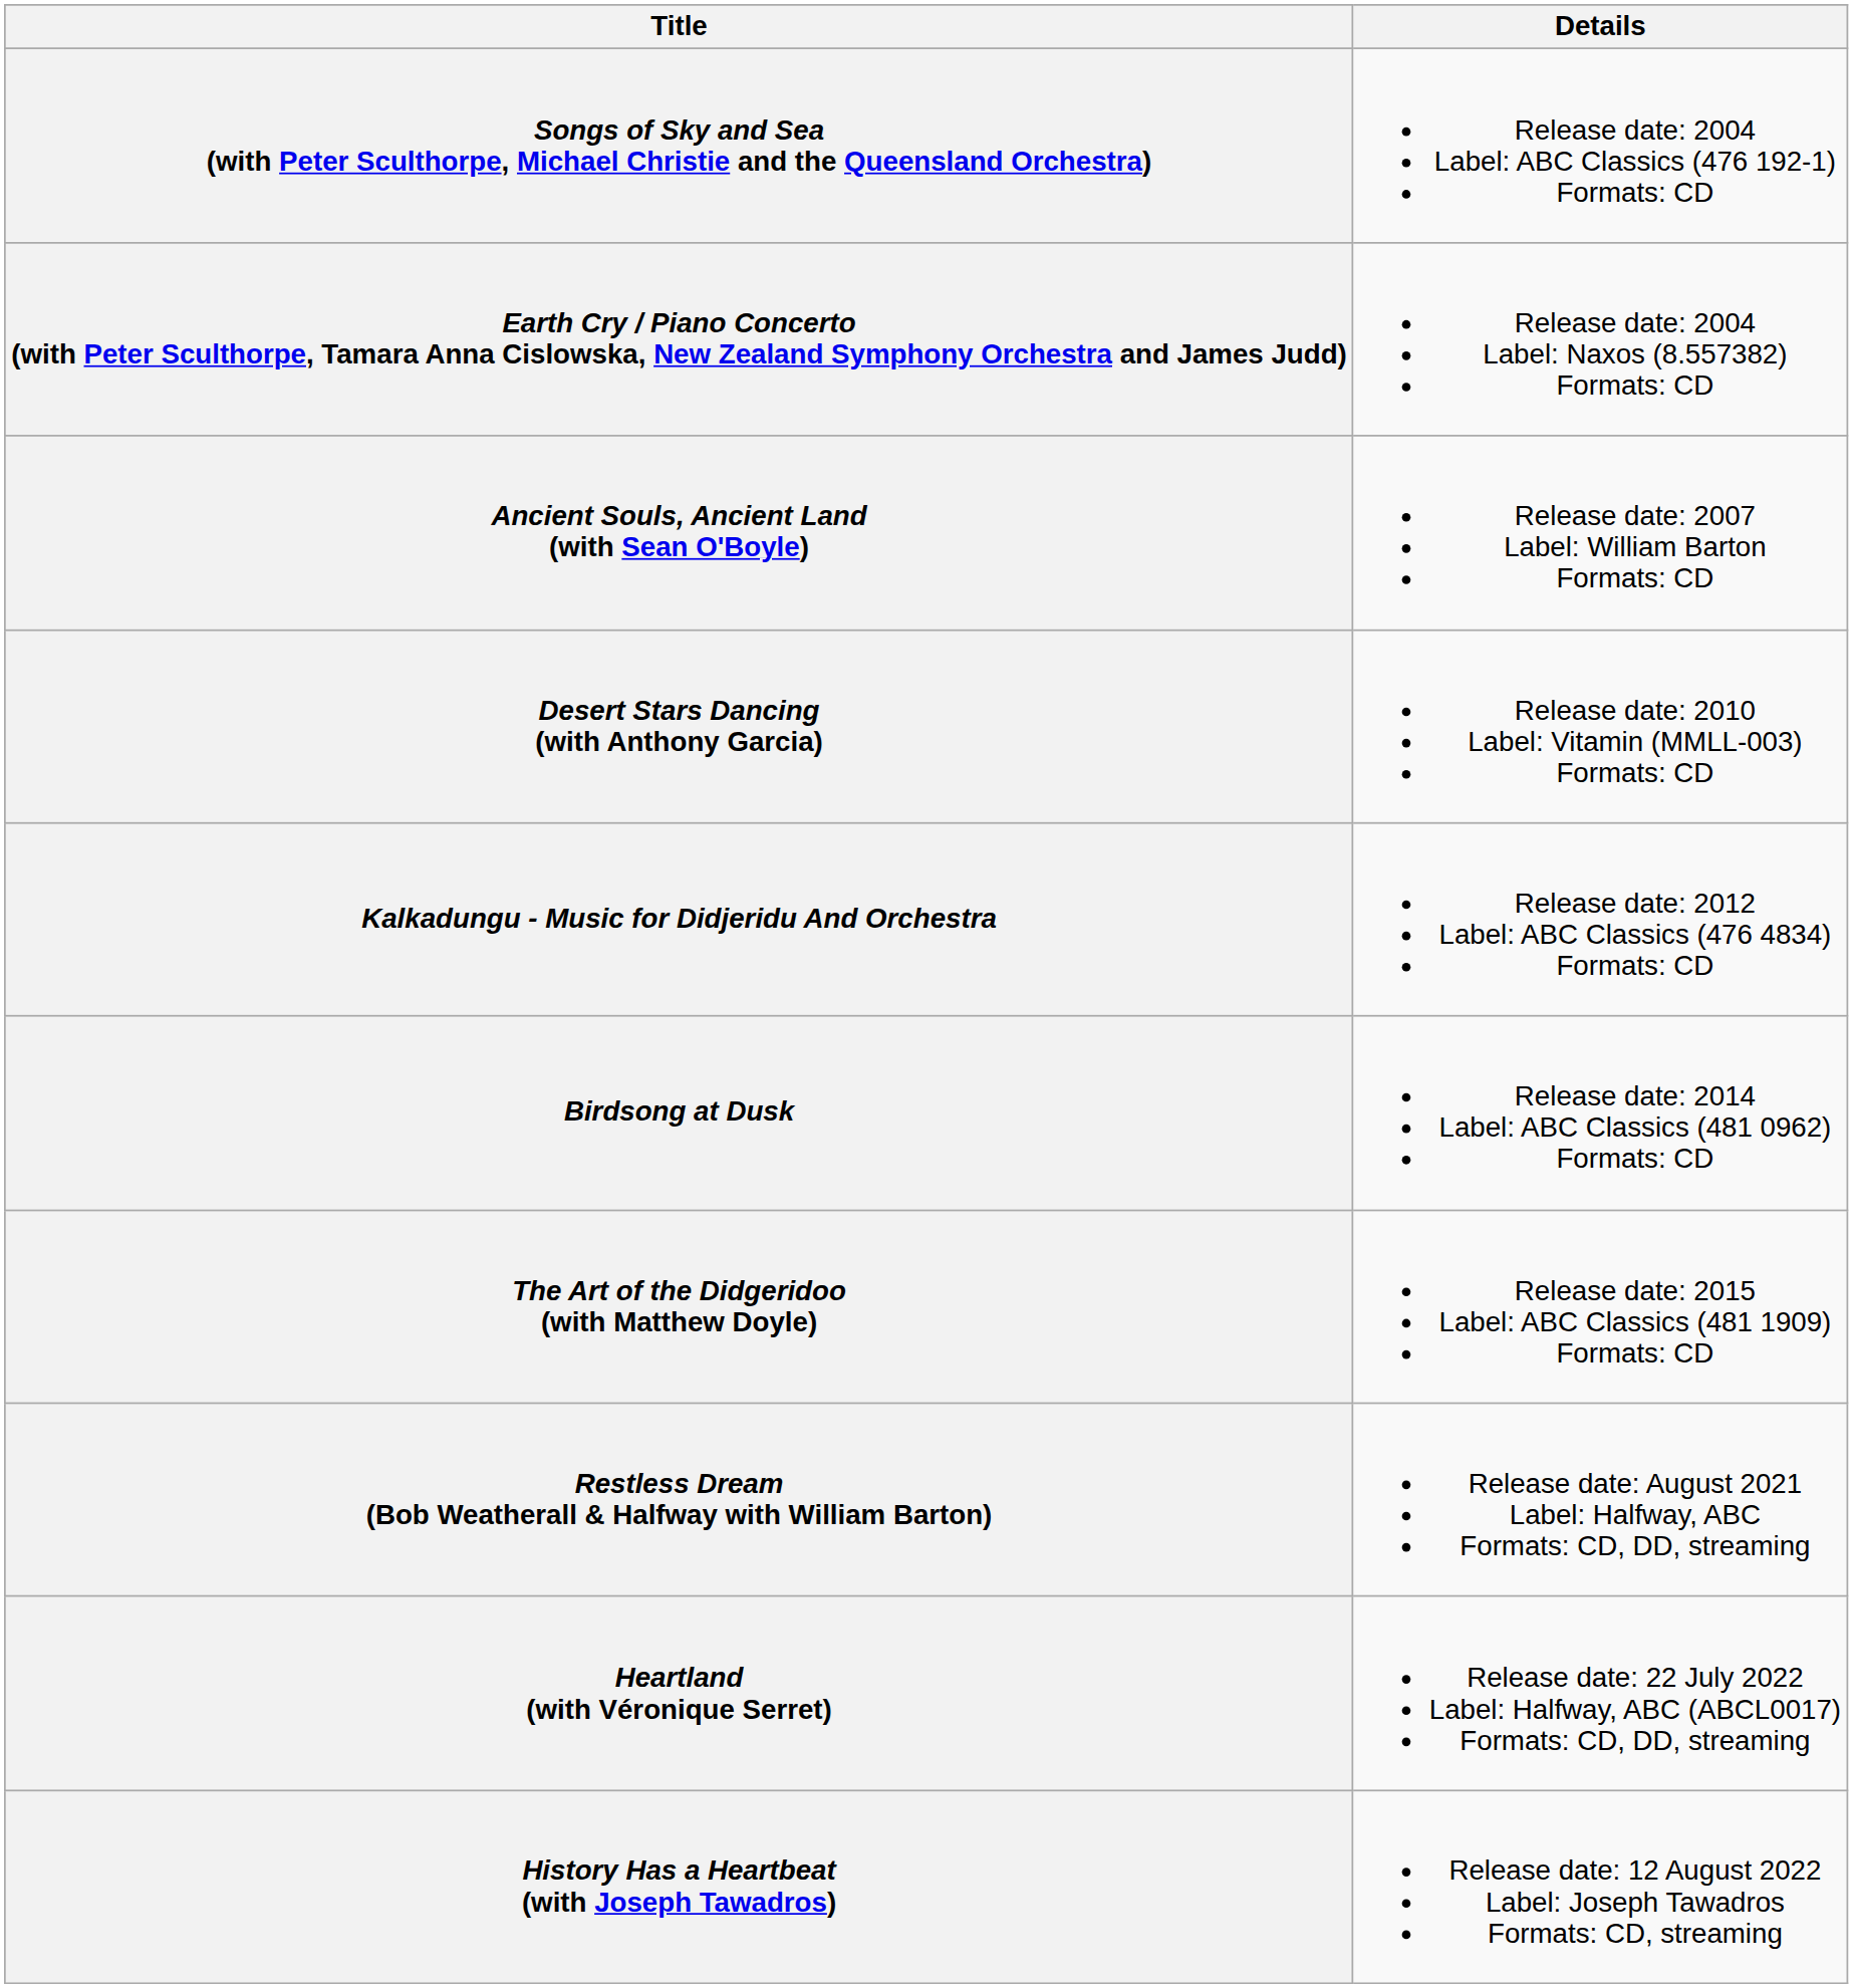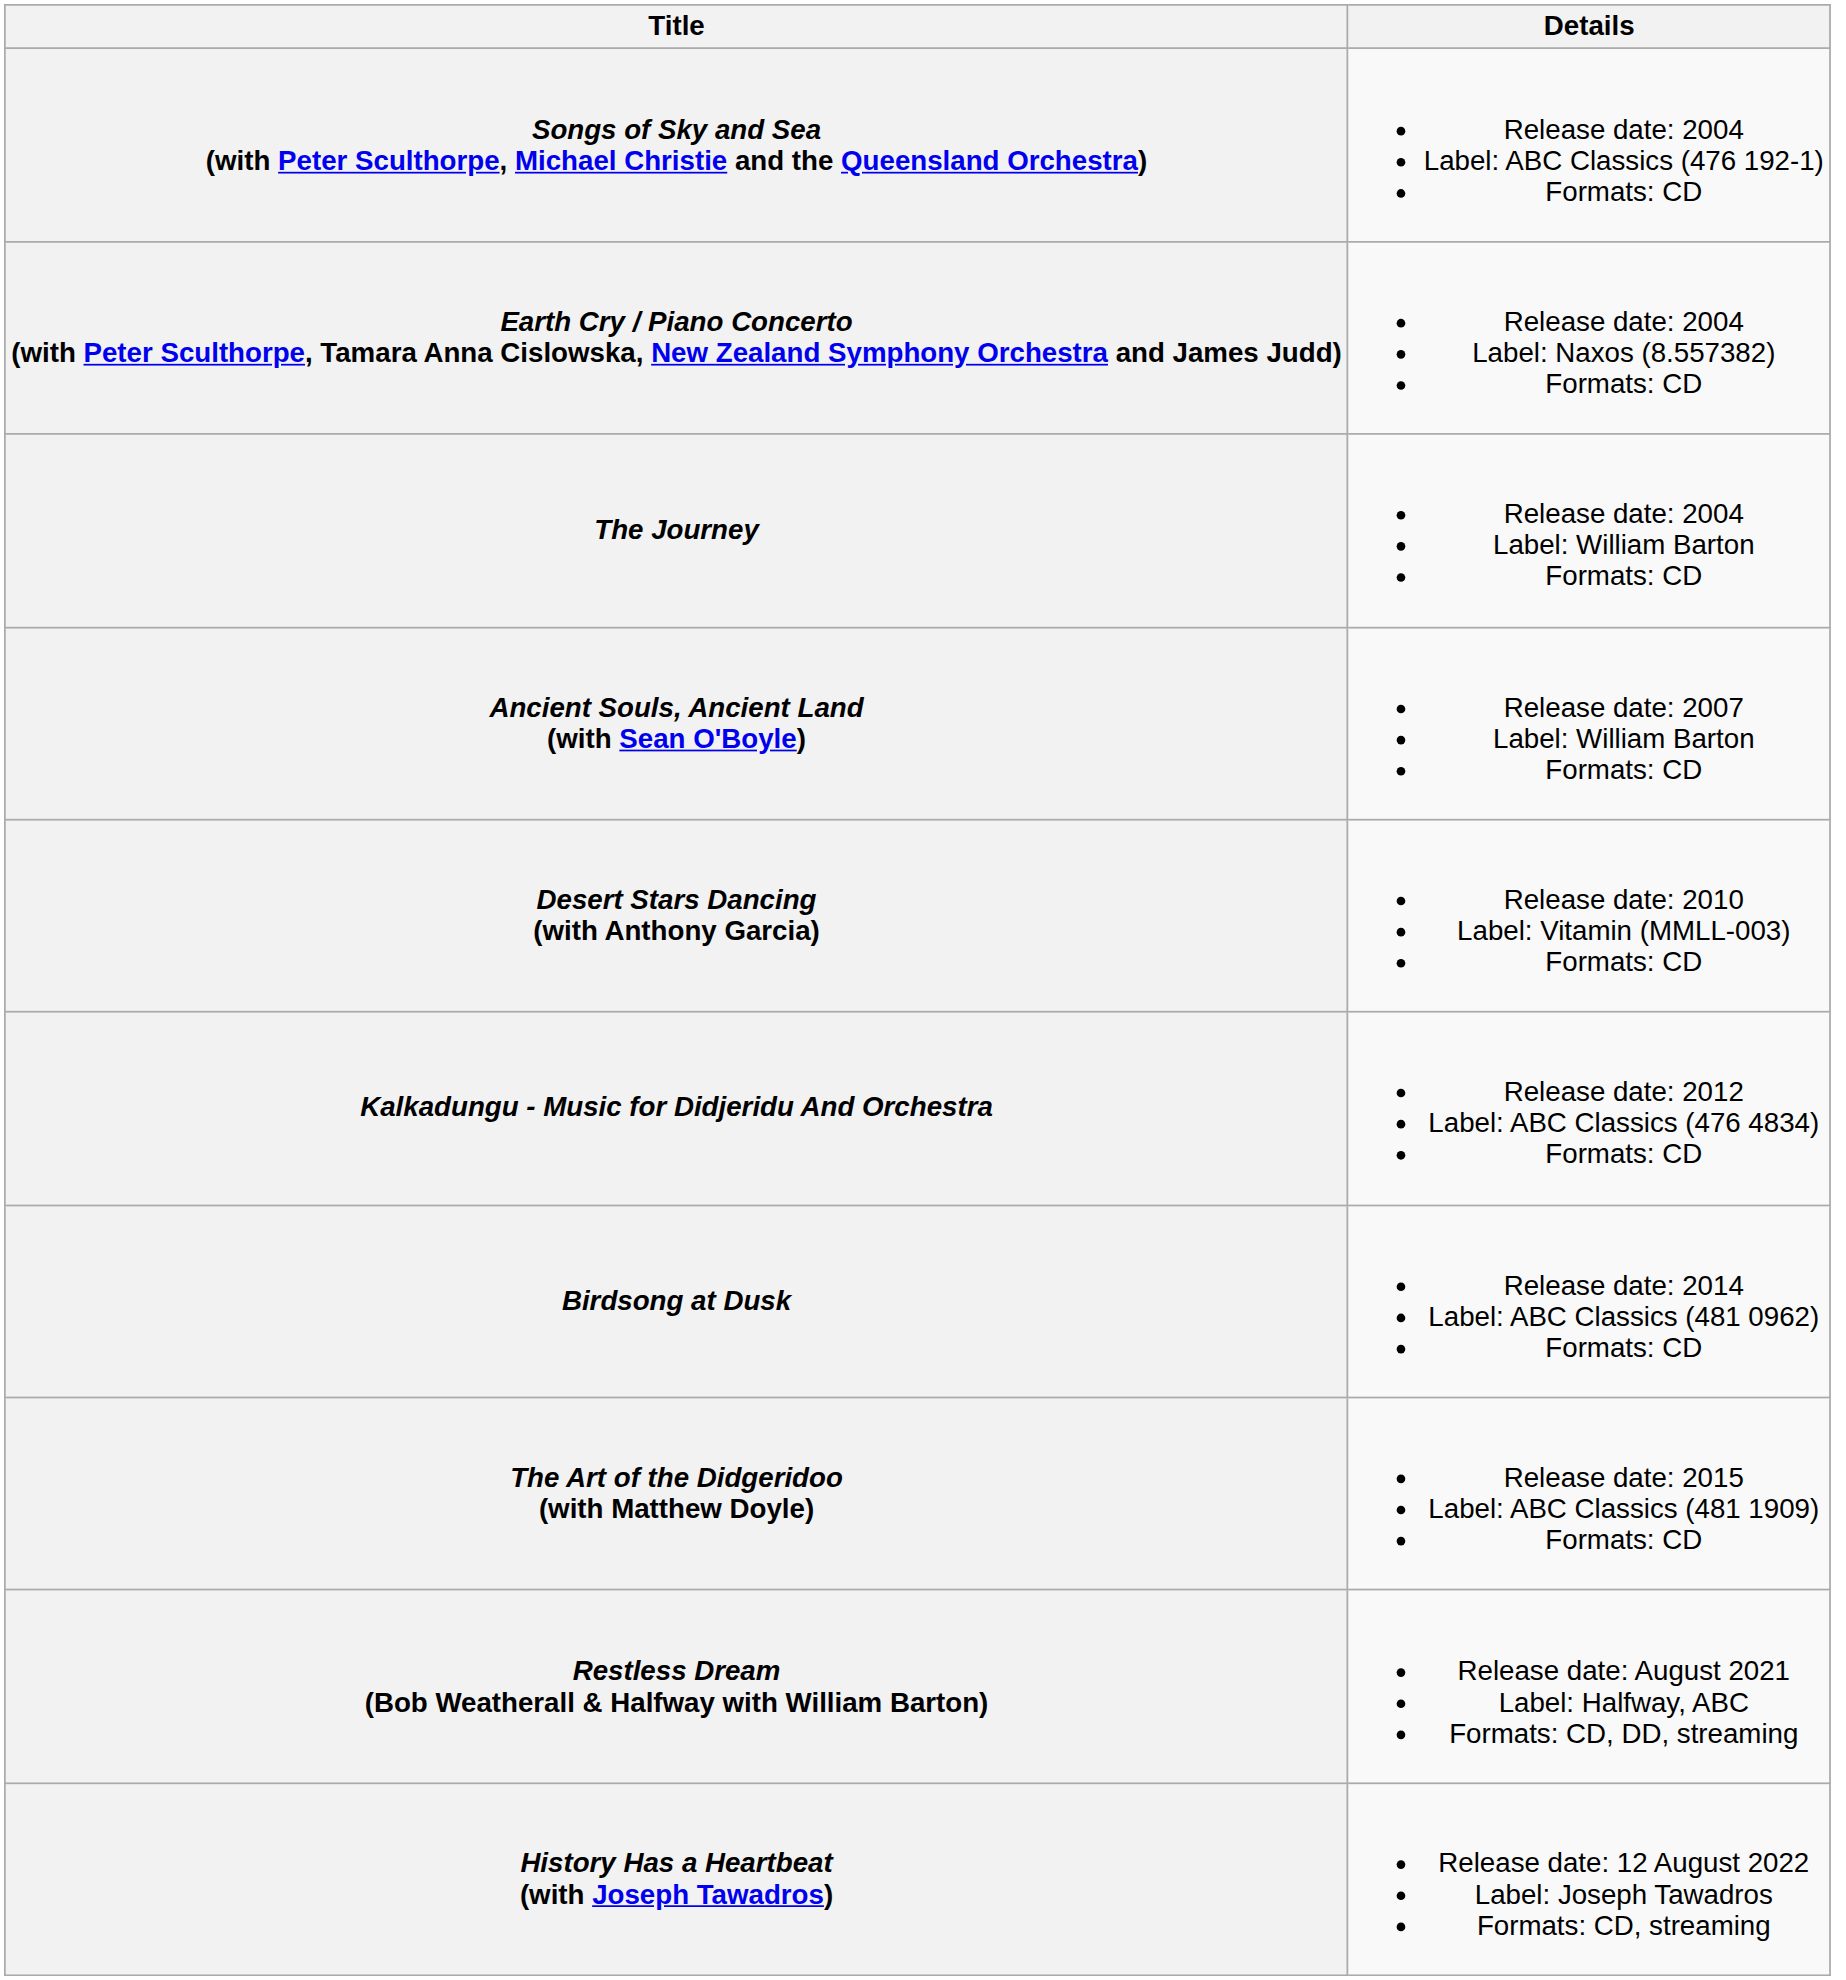+ row: The Journey | Release date: 2004 Label: William Barton Formats: CD
- row: Heartland (with Véronique Serret) | Release date: 22 July 2022 Label: Halfway, ABC (ABCL0017) Formats: CD, DD, streaming
